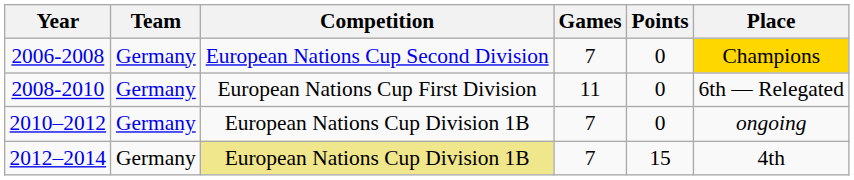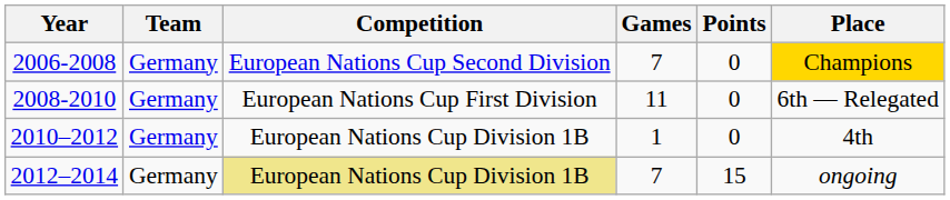2010–2012 | Games: 7 -> 1
2010–2012 | Place: ongoing -> 4th
2012–2014 | Place: 4th -> ongoing
